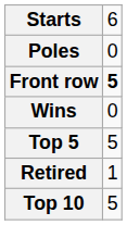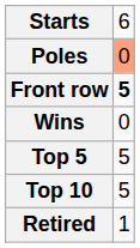Poles | column 2: no background -> lightsalmon background
rows swapped: Top 10 <-> Retired
